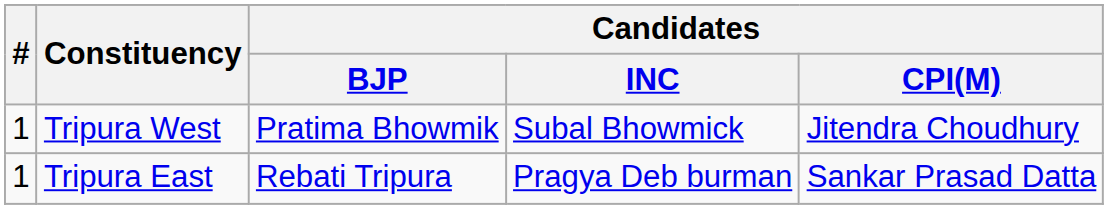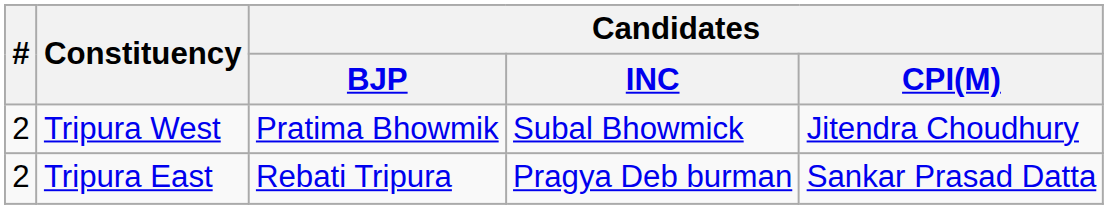Tripura West | #: 1 -> 2
Tripura East | #: 1 -> 2
